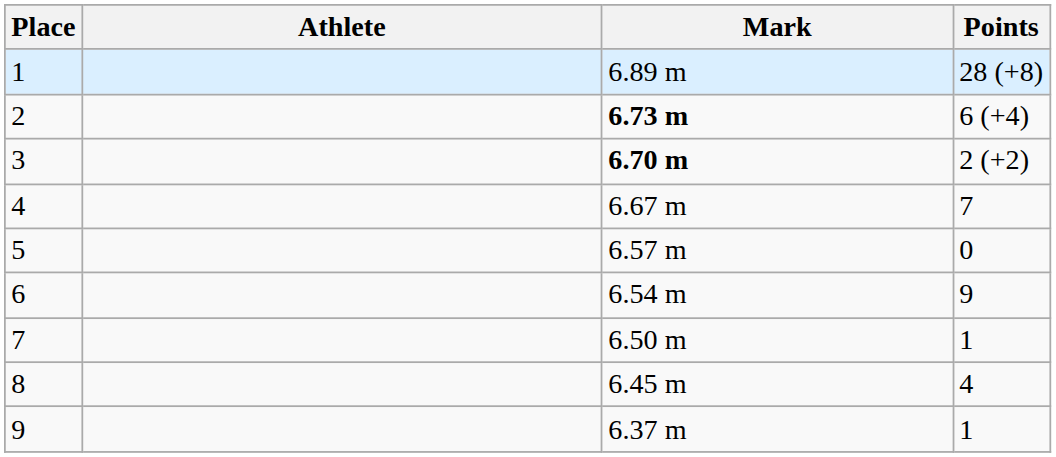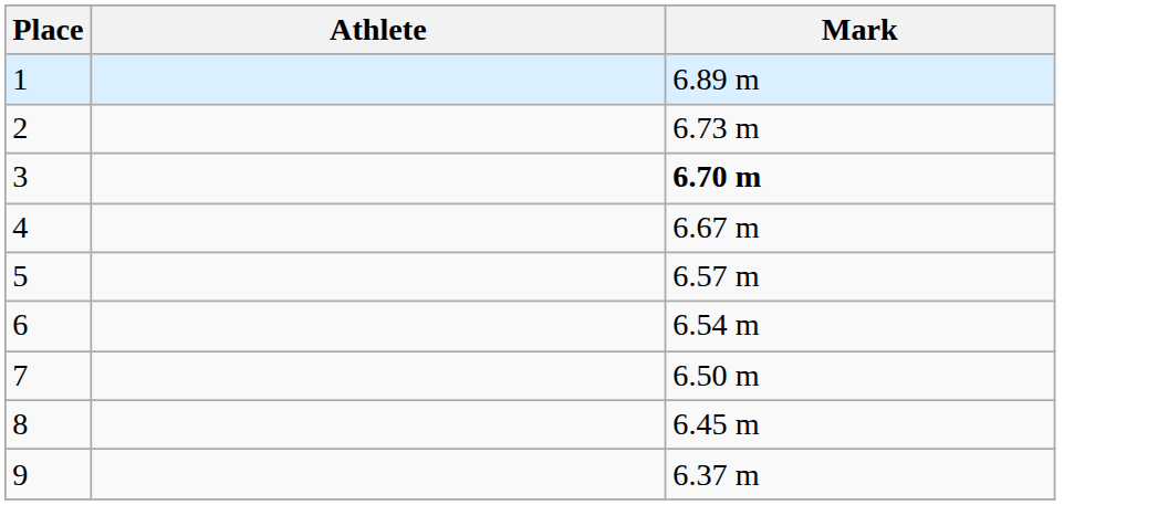- column: Points | 28 (+8) | 6 (+4) | 2 (+2) | 7 | 0 | 9 | 1 | 4 | 1
2 | Mark: bold -> normal
